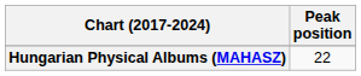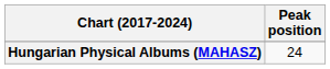Hungarian Physical Albums (MAHASZ) | Peak position: 22 -> 24
